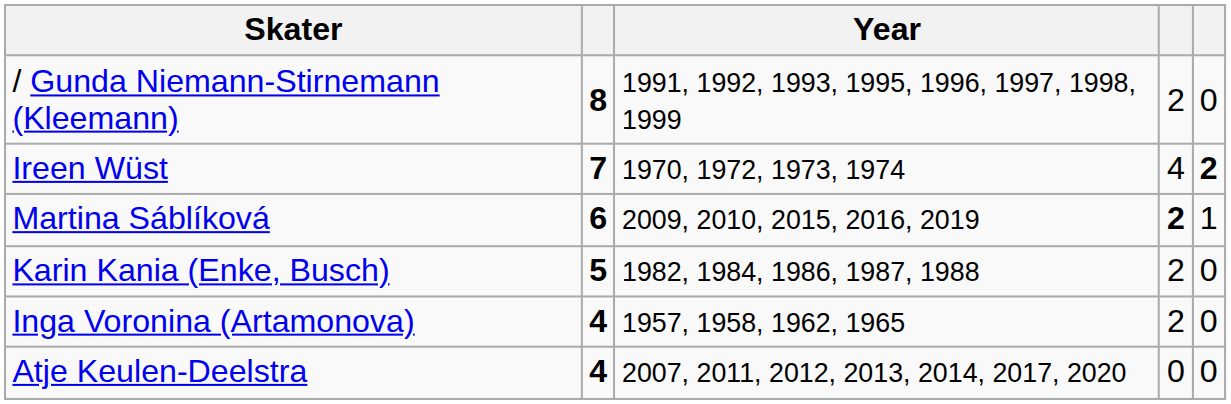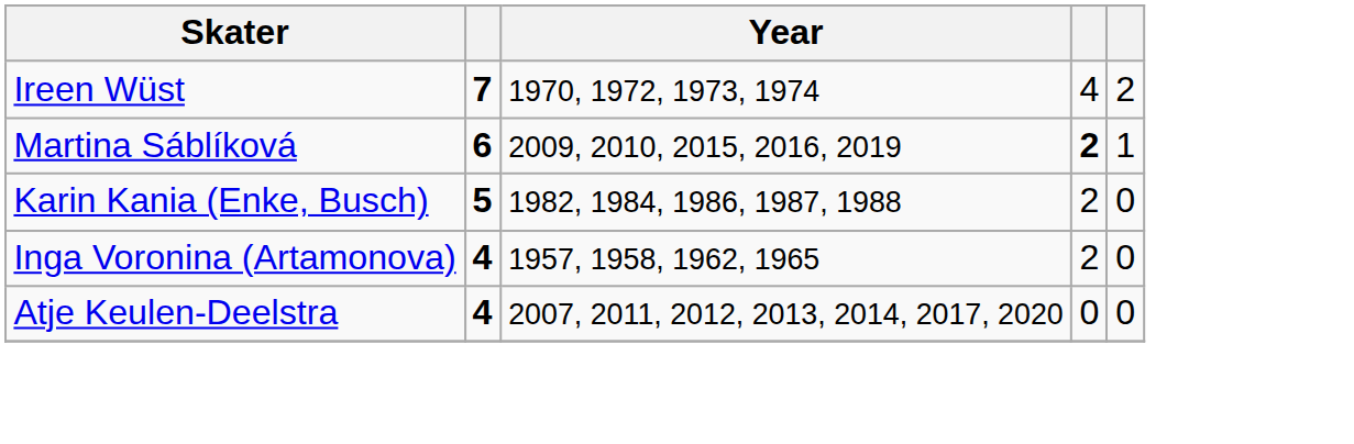- row: / Gunda Niemann-Stirnemann (Kleemann) | 8 | 1991, 1992, 1993, 1995, 1996, 1997, 1998, 1999 | 2 | 0
Ireen Wüst | column 5: bold -> normal
